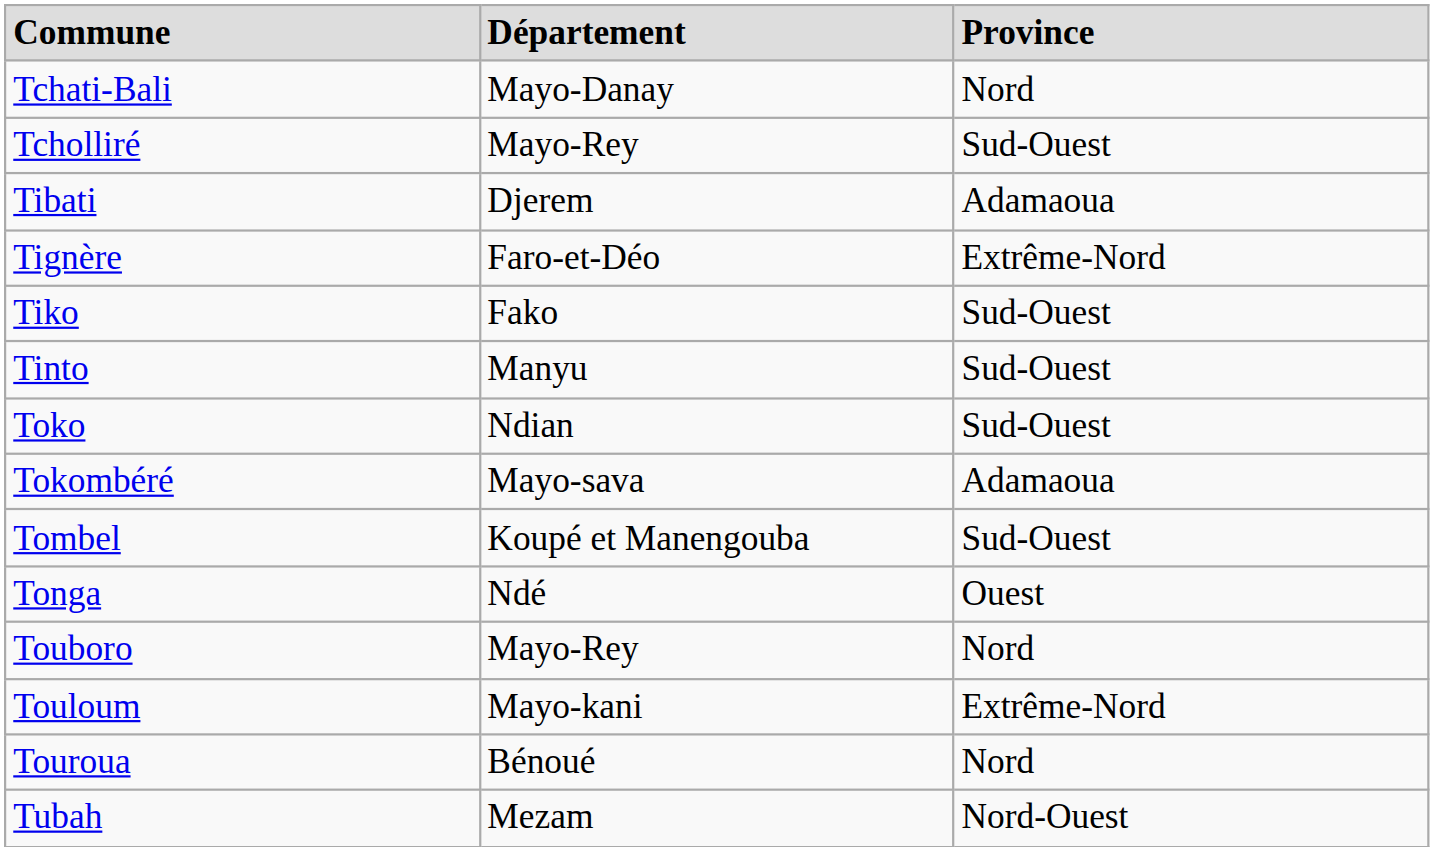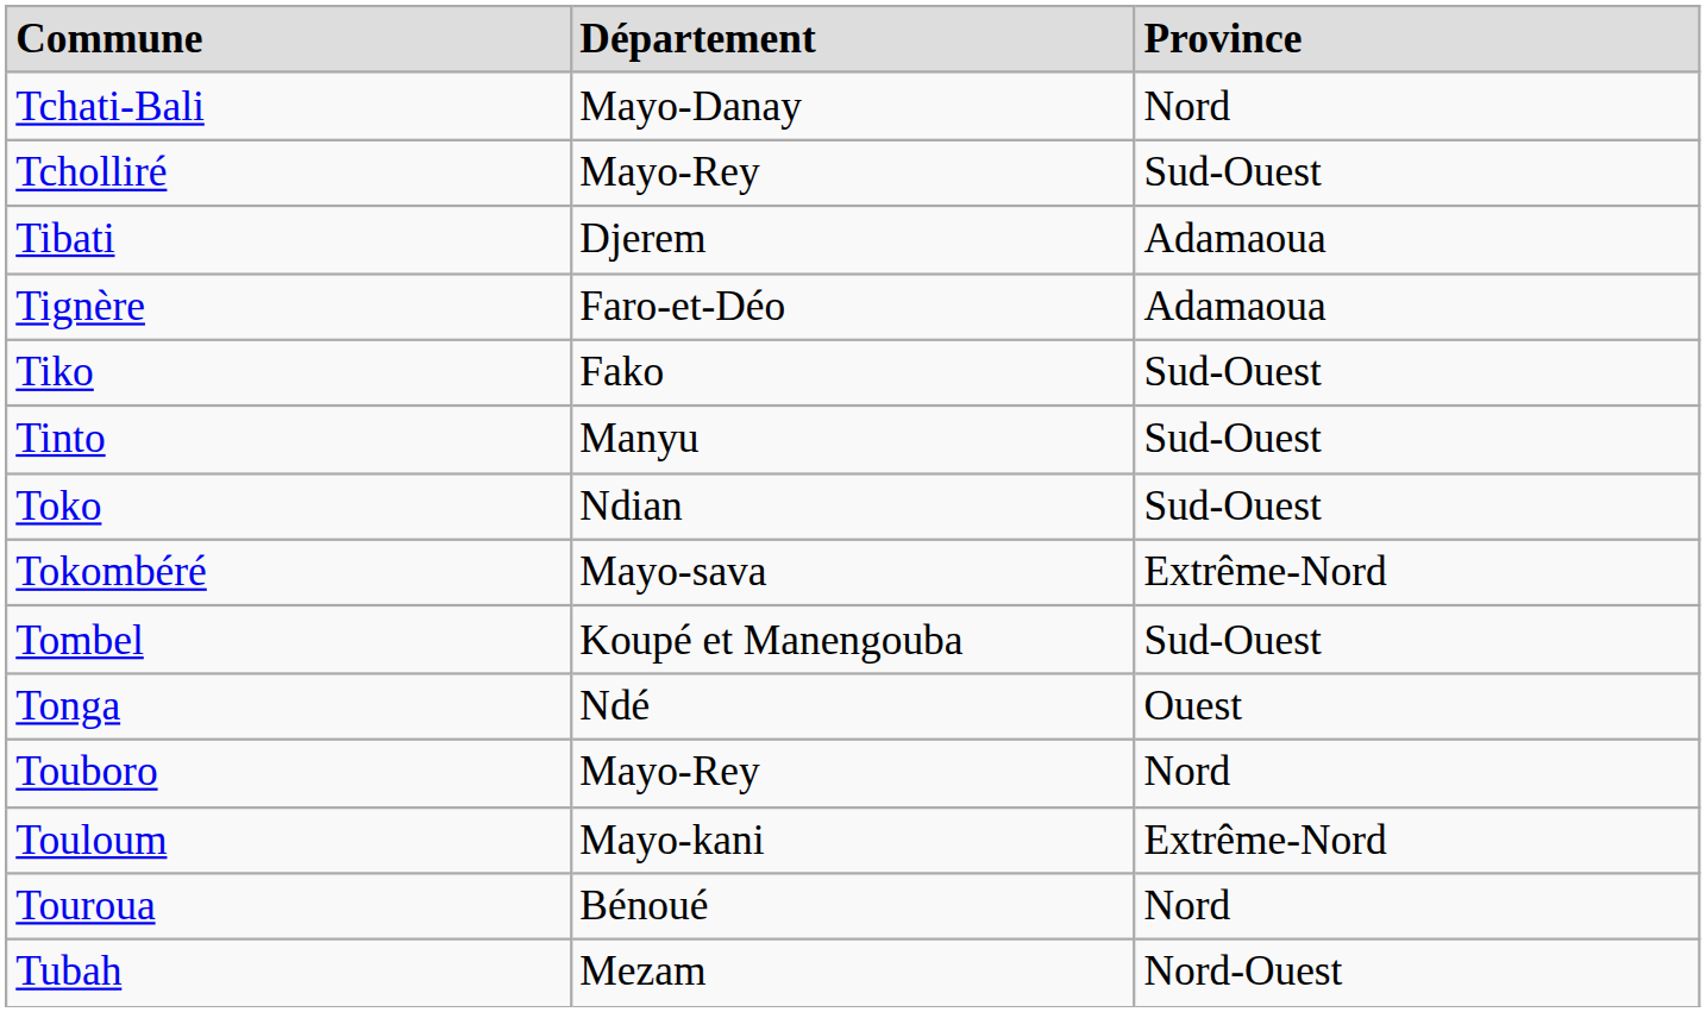Tignère | Province: Extrême-Nord -> Adamaoua
Tokombéré | Province: Adamaoua -> Extrême-Nord
